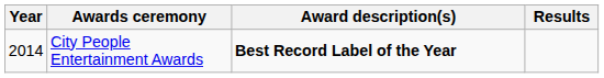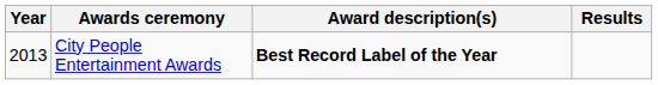City People Entertainment Awards | Year: 2014 -> 2013
